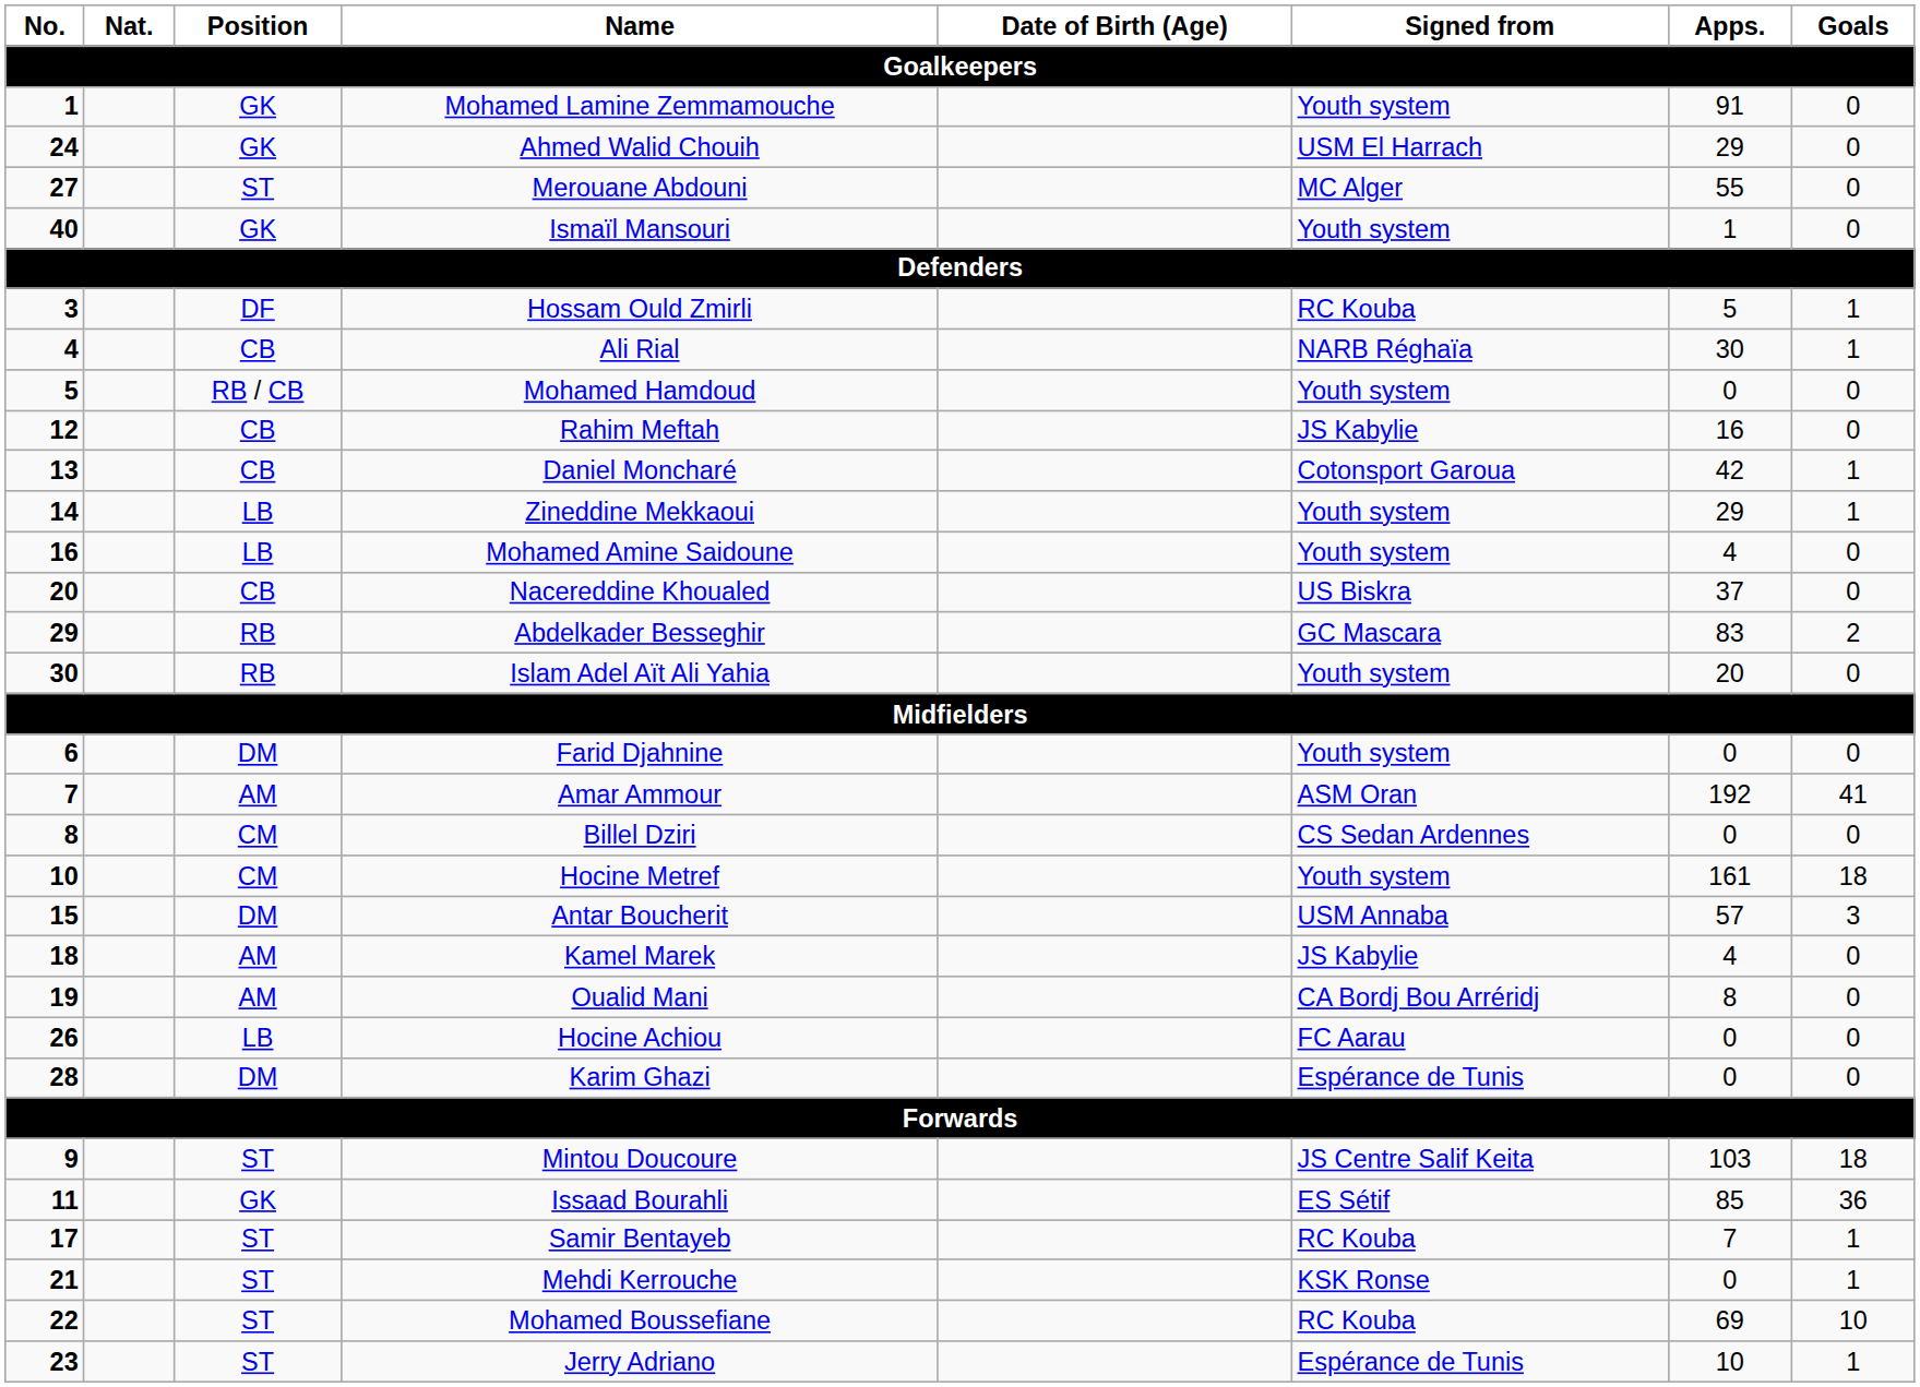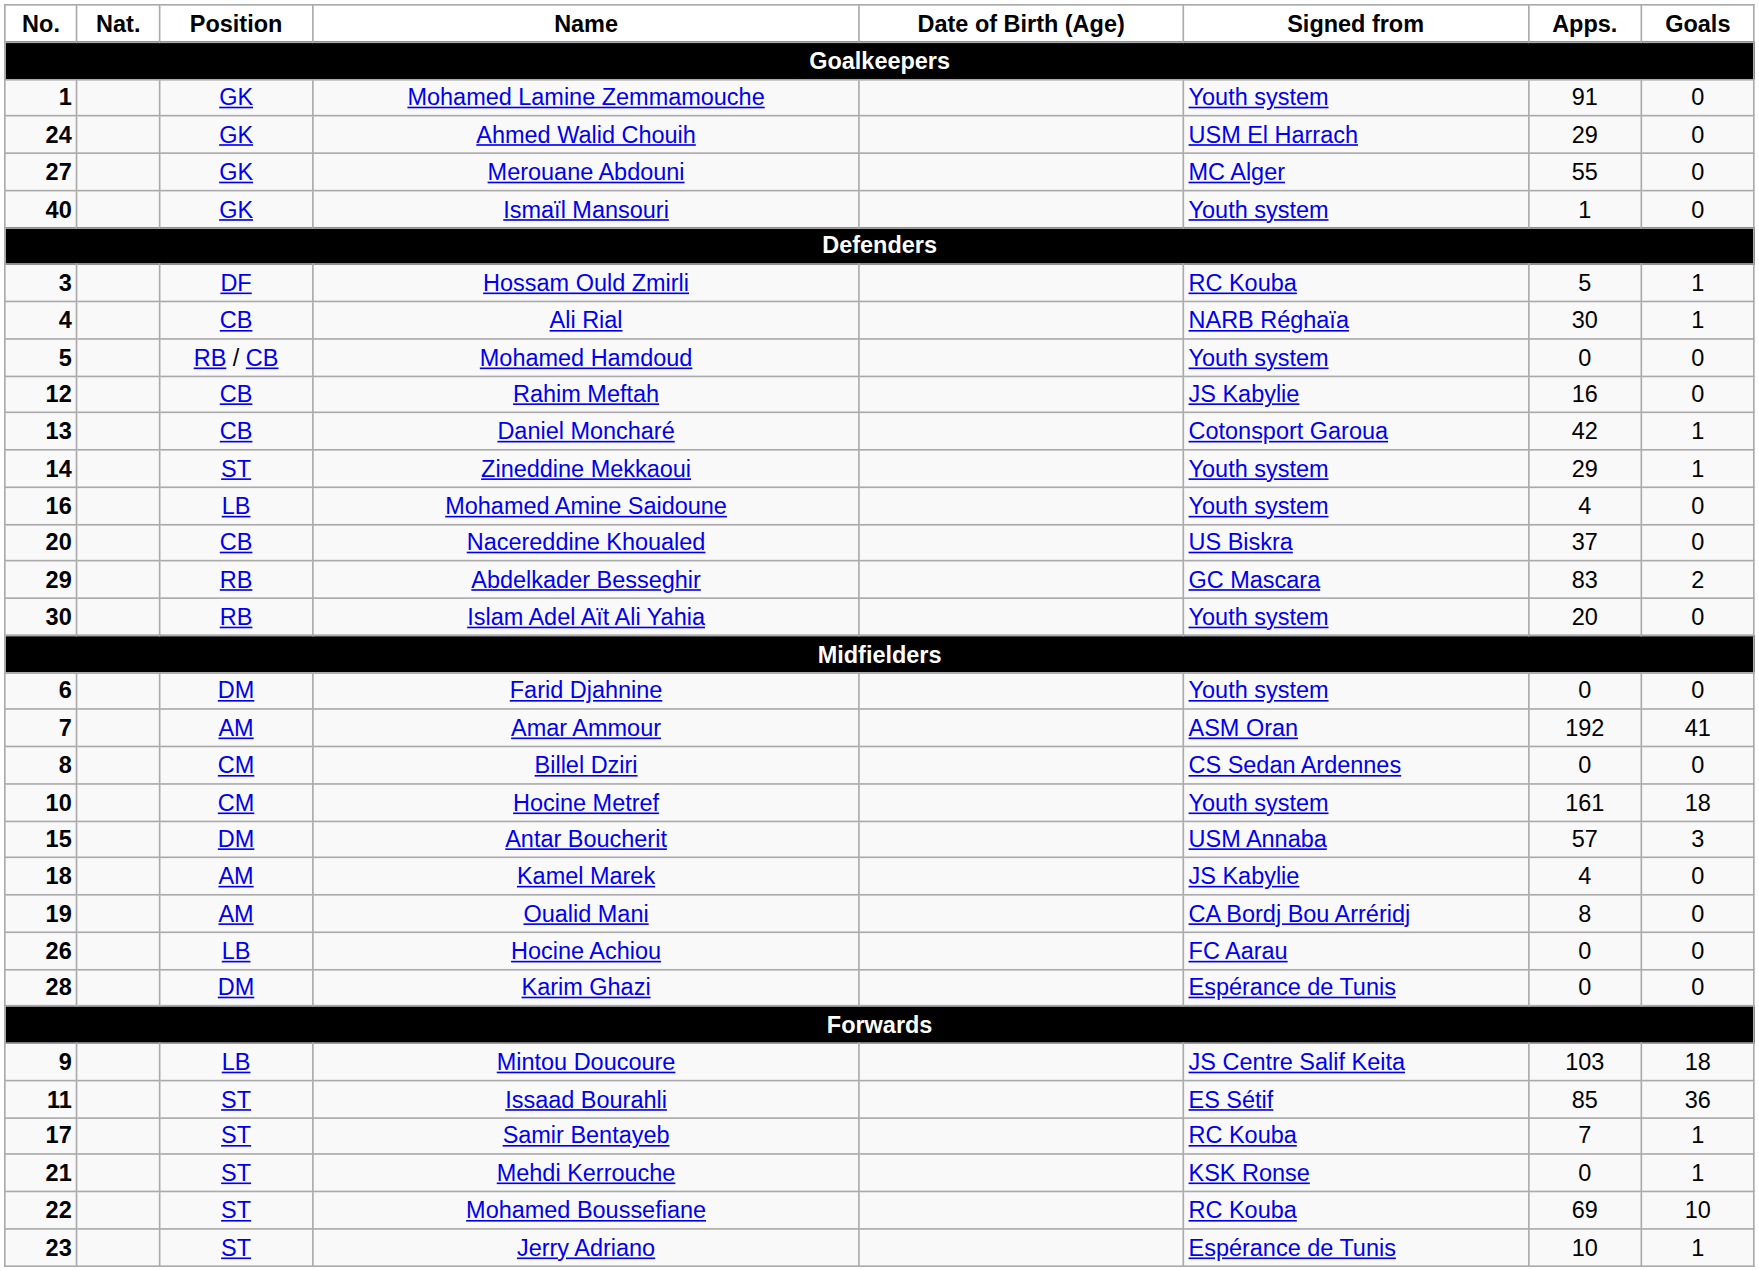Merouane Abdouni | Position: ST -> GK
Zineddine Mekkaoui | Position: LB -> ST
Mintou Doucoure | Position: ST -> LB
Issaad Bourahli | Position: GK -> ST
